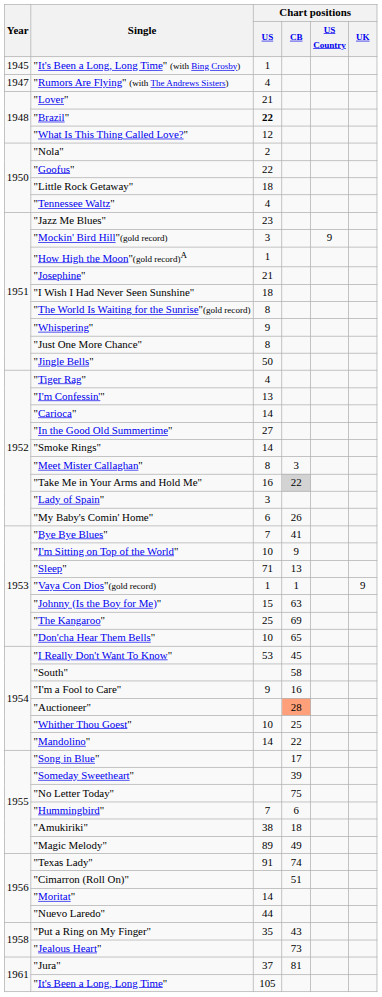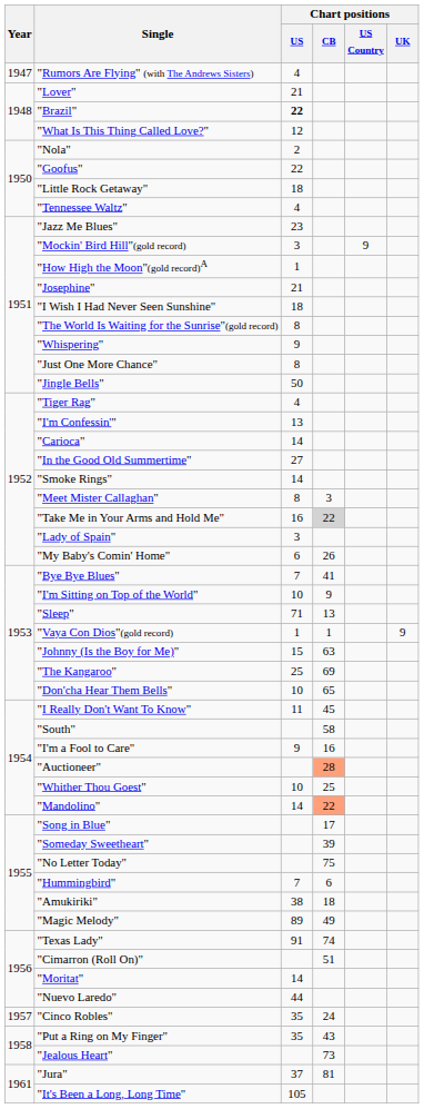- row: 1945 | "It's Been a Long, Long Time" (with Bing Crosby) | 1
"I Really Don't Want To Know" | Chart positions / US: 53 -> 11
"Mandolino" | Chart positions / CB: no background -> lightsalmon background
+ row: 1957 | "Cinco Robles" | 35 | 24
